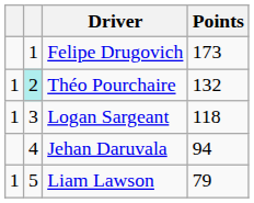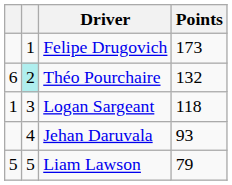Théo Pourchaire | column 1: 1 -> 6
Jehan Daruvala | Points: 94 -> 93
Liam Lawson | column 1: 1 -> 5
